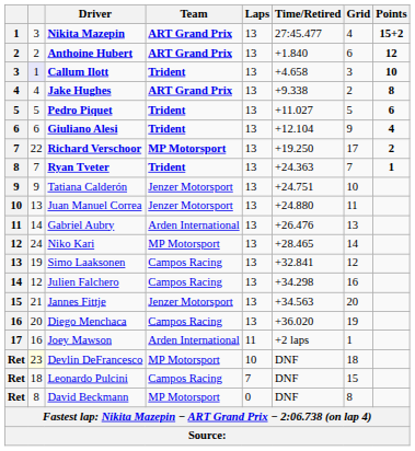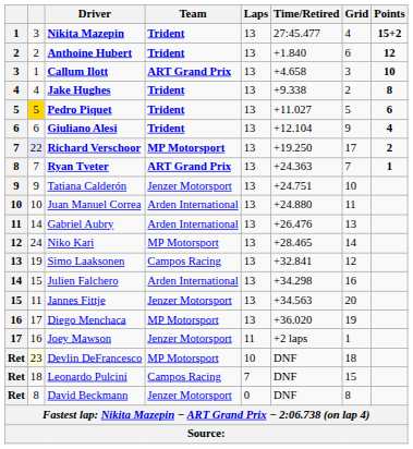Nikita Mazepin | Team: ART Grand Prix -> Trident
Anthoine Hubert | Team: ART Grand Prix -> Trident
Callum Ilott | column 2: lavender background -> no background
Callum Ilott | Team: Trident -> ART Grand Prix
Jake Hughes | Team: ART Grand Prix -> Trident
Pedro Piquet | column 2: no background -> gold background
Richard Verschoor | column 2: no background -> lavender background
Ryan Tveter | Team: Trident -> ART Grand Prix
Juan Manuel Correa | column 2: 13 -> 10
Juan Manuel Correa | Team: Jenzer Motorsport -> Arden International
Julien Falchero | column 2: 12 -> 15
Julien Falchero | Team: Campos Racing -> Arden International
Jannes Fittje | column 2: 21 -> 11
Diego Menchaca | column 2: 20 -> 17
Diego Menchaca | Team: Campos Racing -> MP Motorsport
Joey Mawson | Team: Arden International -> Jenzer Motorsport
David Beckmann | Team: MP Motorsport -> Jenzer Motorsport
